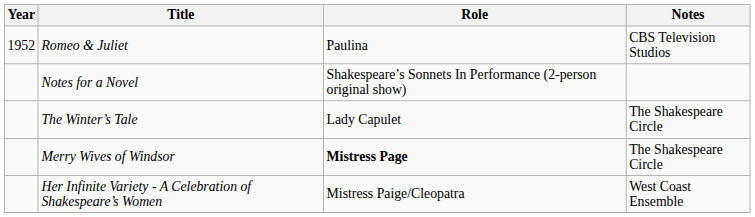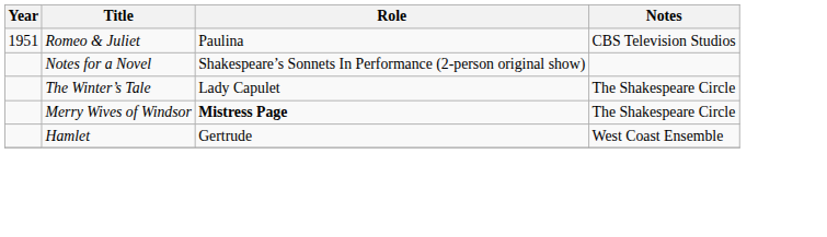Romeo & Juliet | Year: 1952 -> 1951
+ row: Hamlet | Gertrude | West Coast Ensemble
- row: Her Infinite Variety - A Celebration of Shakespeare’s Women | Mistress Paige/Cleopatra | West Coast Ensemble
